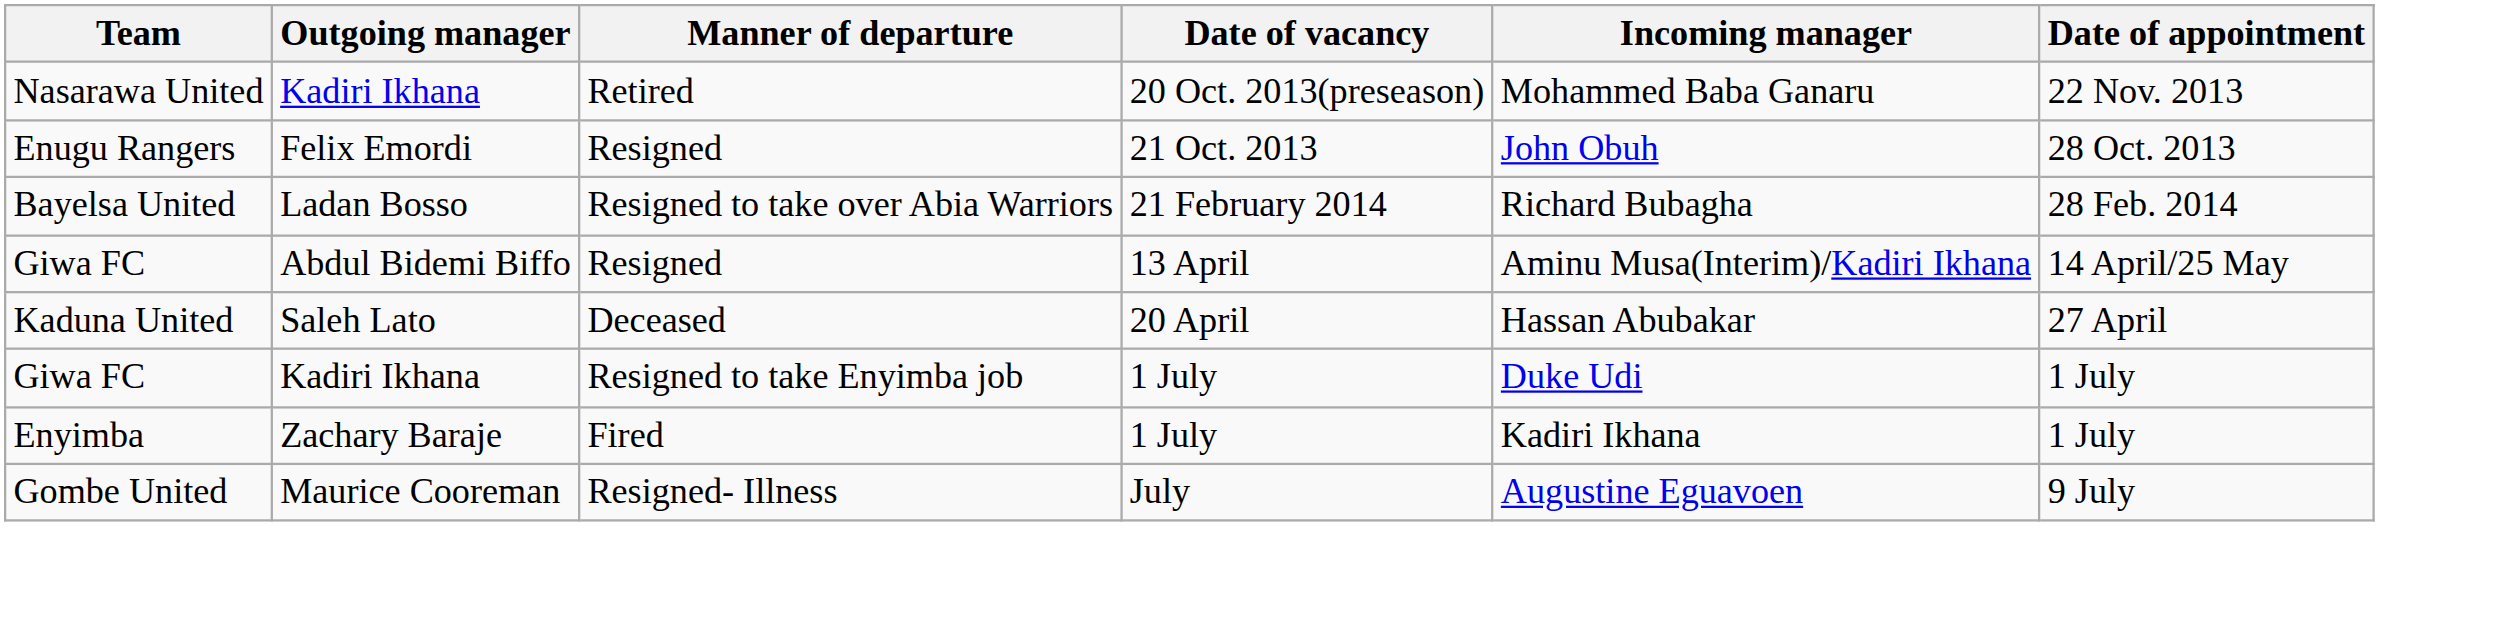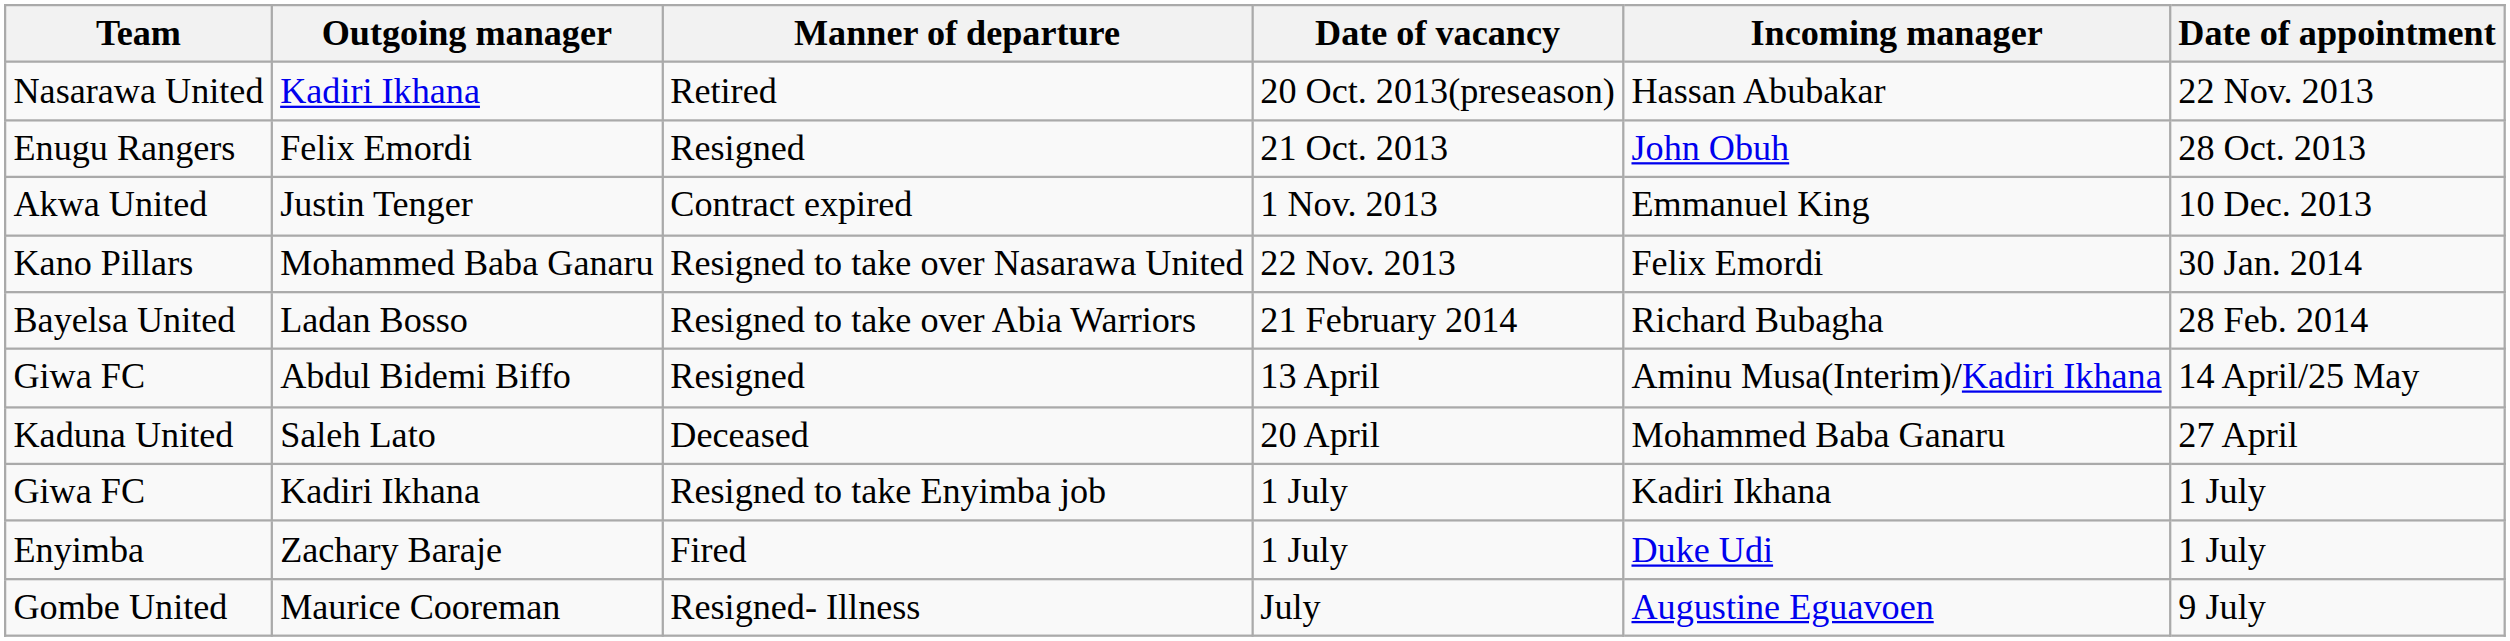Nasarawa United | Incoming manager: Mohammed Baba Ganaru -> Hassan Abubakar
+ row: Akwa United | Justin Tenger | Contract expired | 1 Nov. 2013 | Emmanuel King | 10 Dec. 2013
+ row: Kano Pillars | Mohammed Baba Ganaru | Resigned to take over Nasarawa United | 22 Nov. 2013 | Felix Emordi | 30 Jan. 2014
Kaduna United | Incoming manager: Hassan Abubakar -> Mohammed Baba Ganaru
Giwa FC / Kadiri Ikhana | Incoming manager: Duke Udi -> Kadiri Ikhana
Enyimba | Incoming manager: Kadiri Ikhana -> Duke Udi
